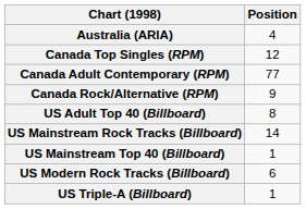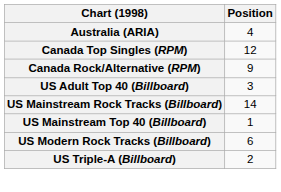- row: Canada Adult Contemporary (RPM) | 77
US Adult Top 40 (Billboard) | Position: 8 -> 3
US Triple-A (Billboard) | Position: 1 -> 2
